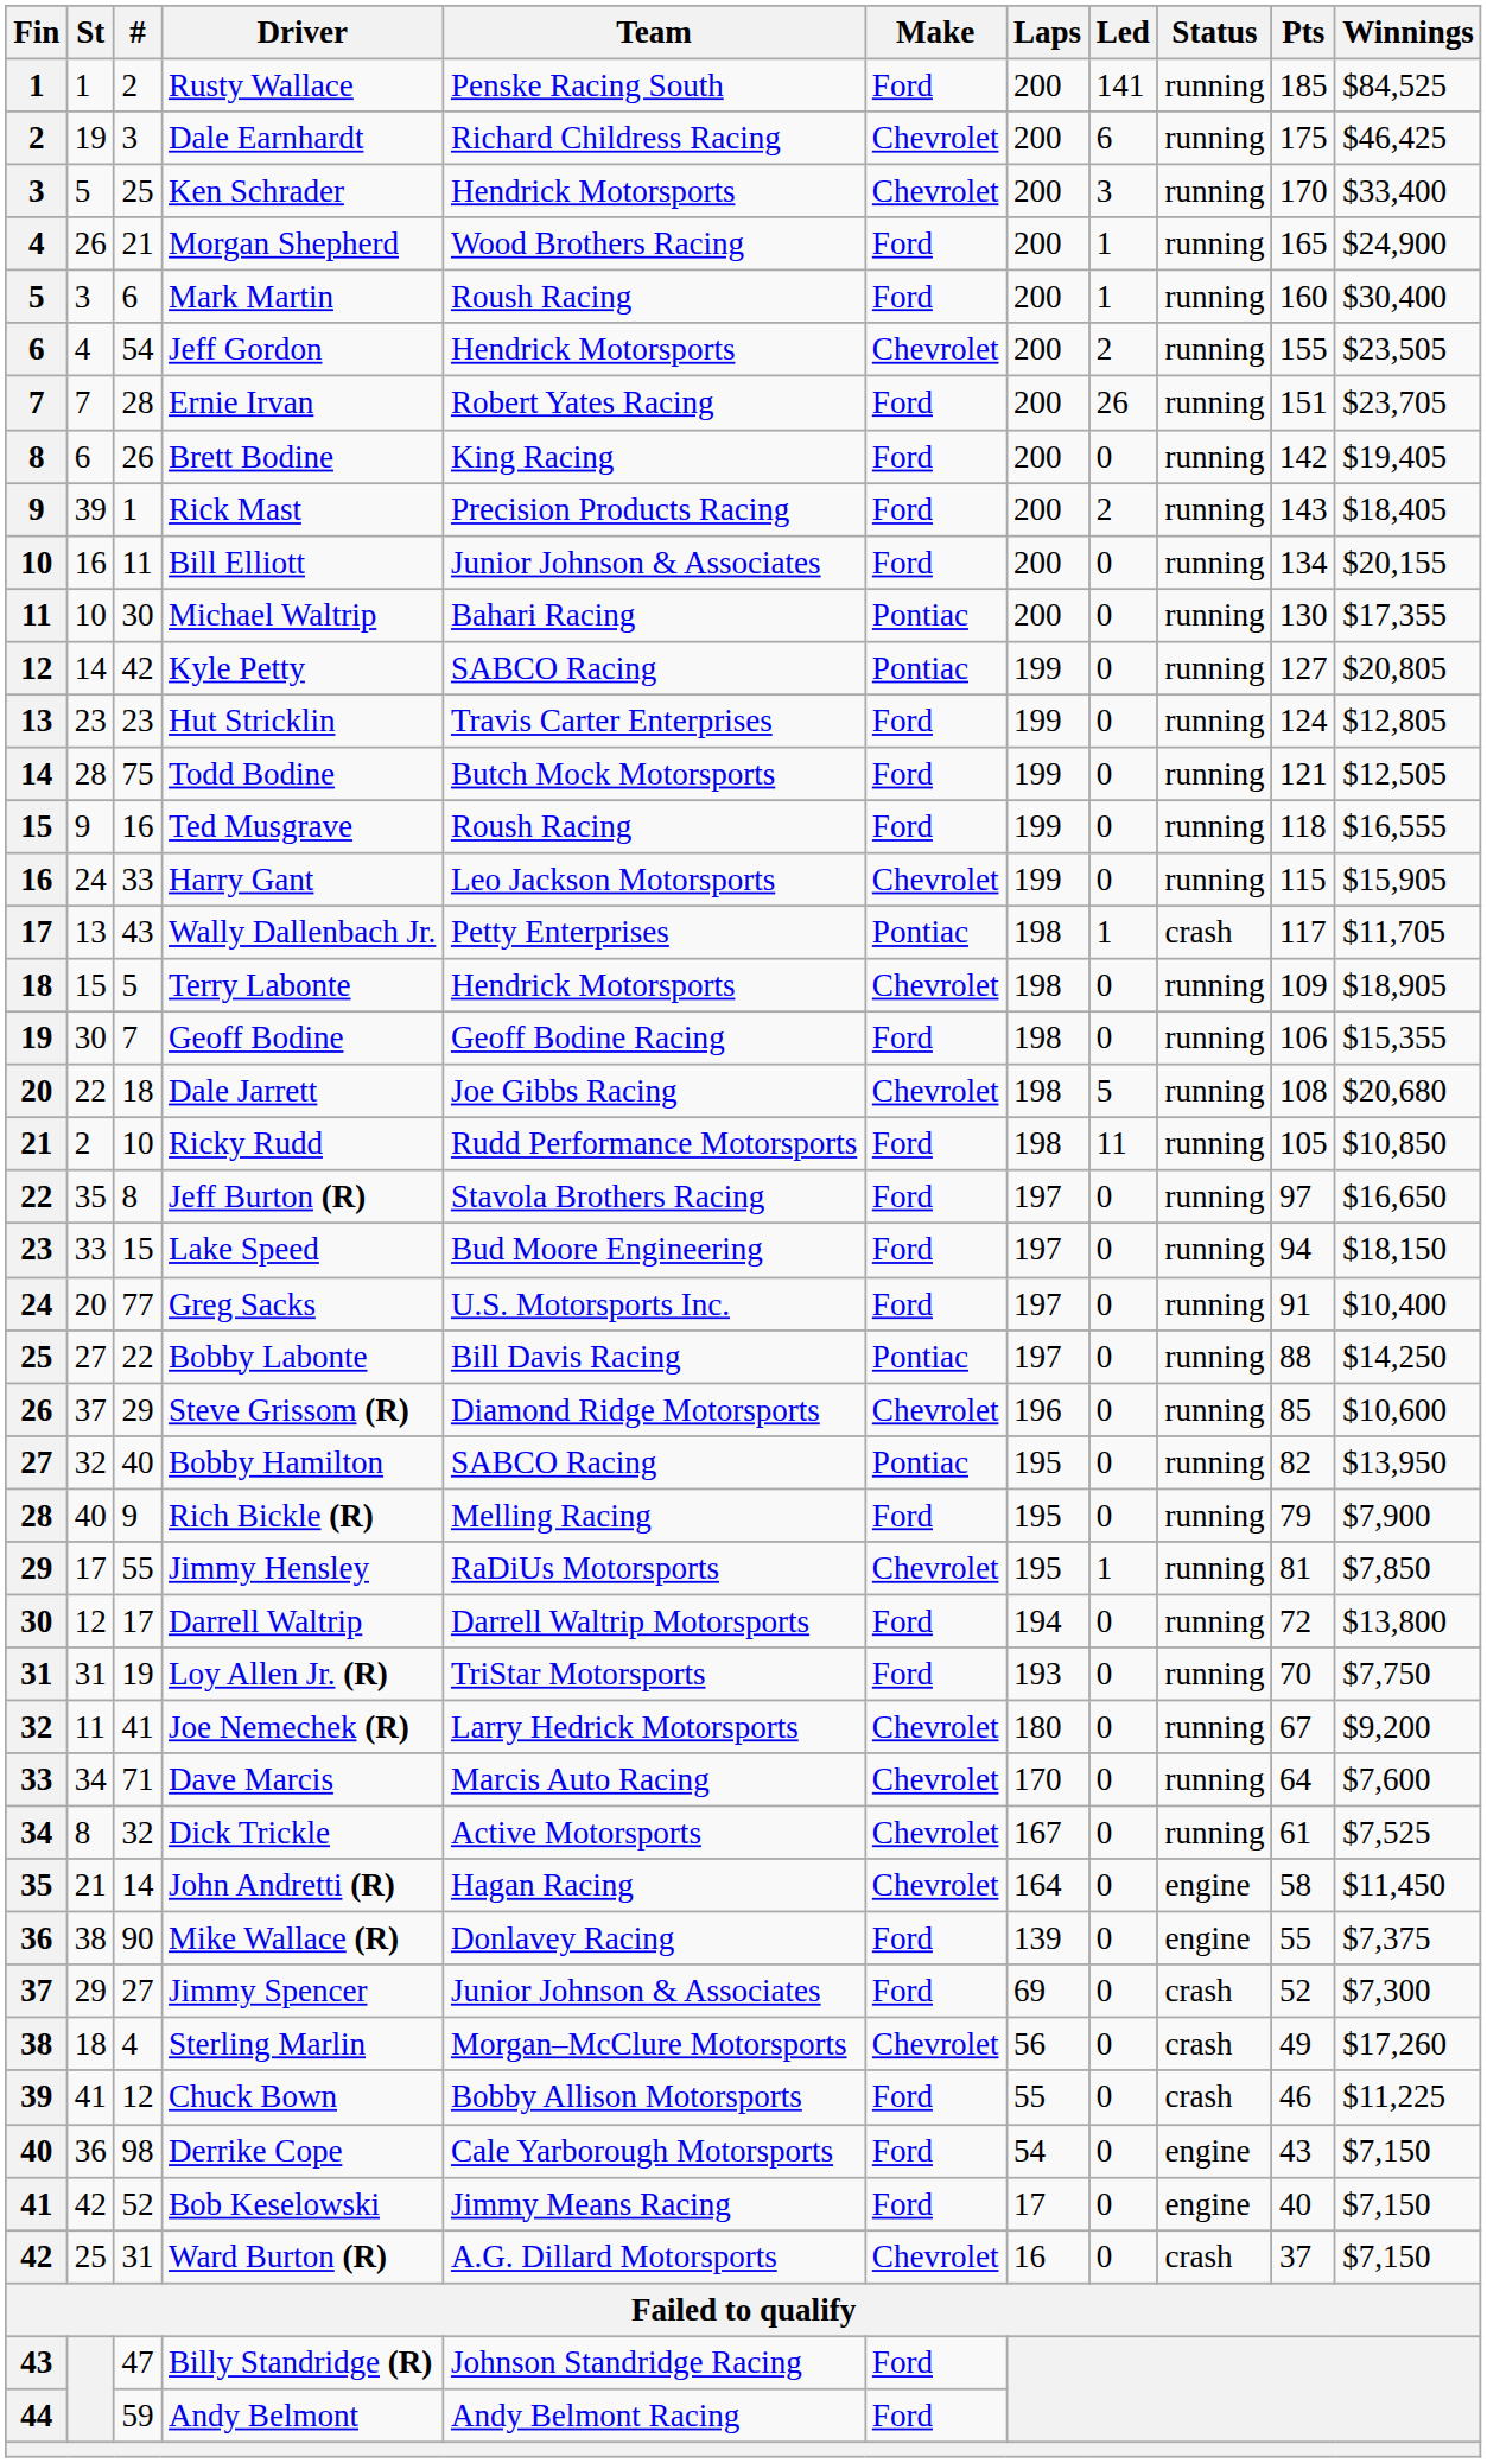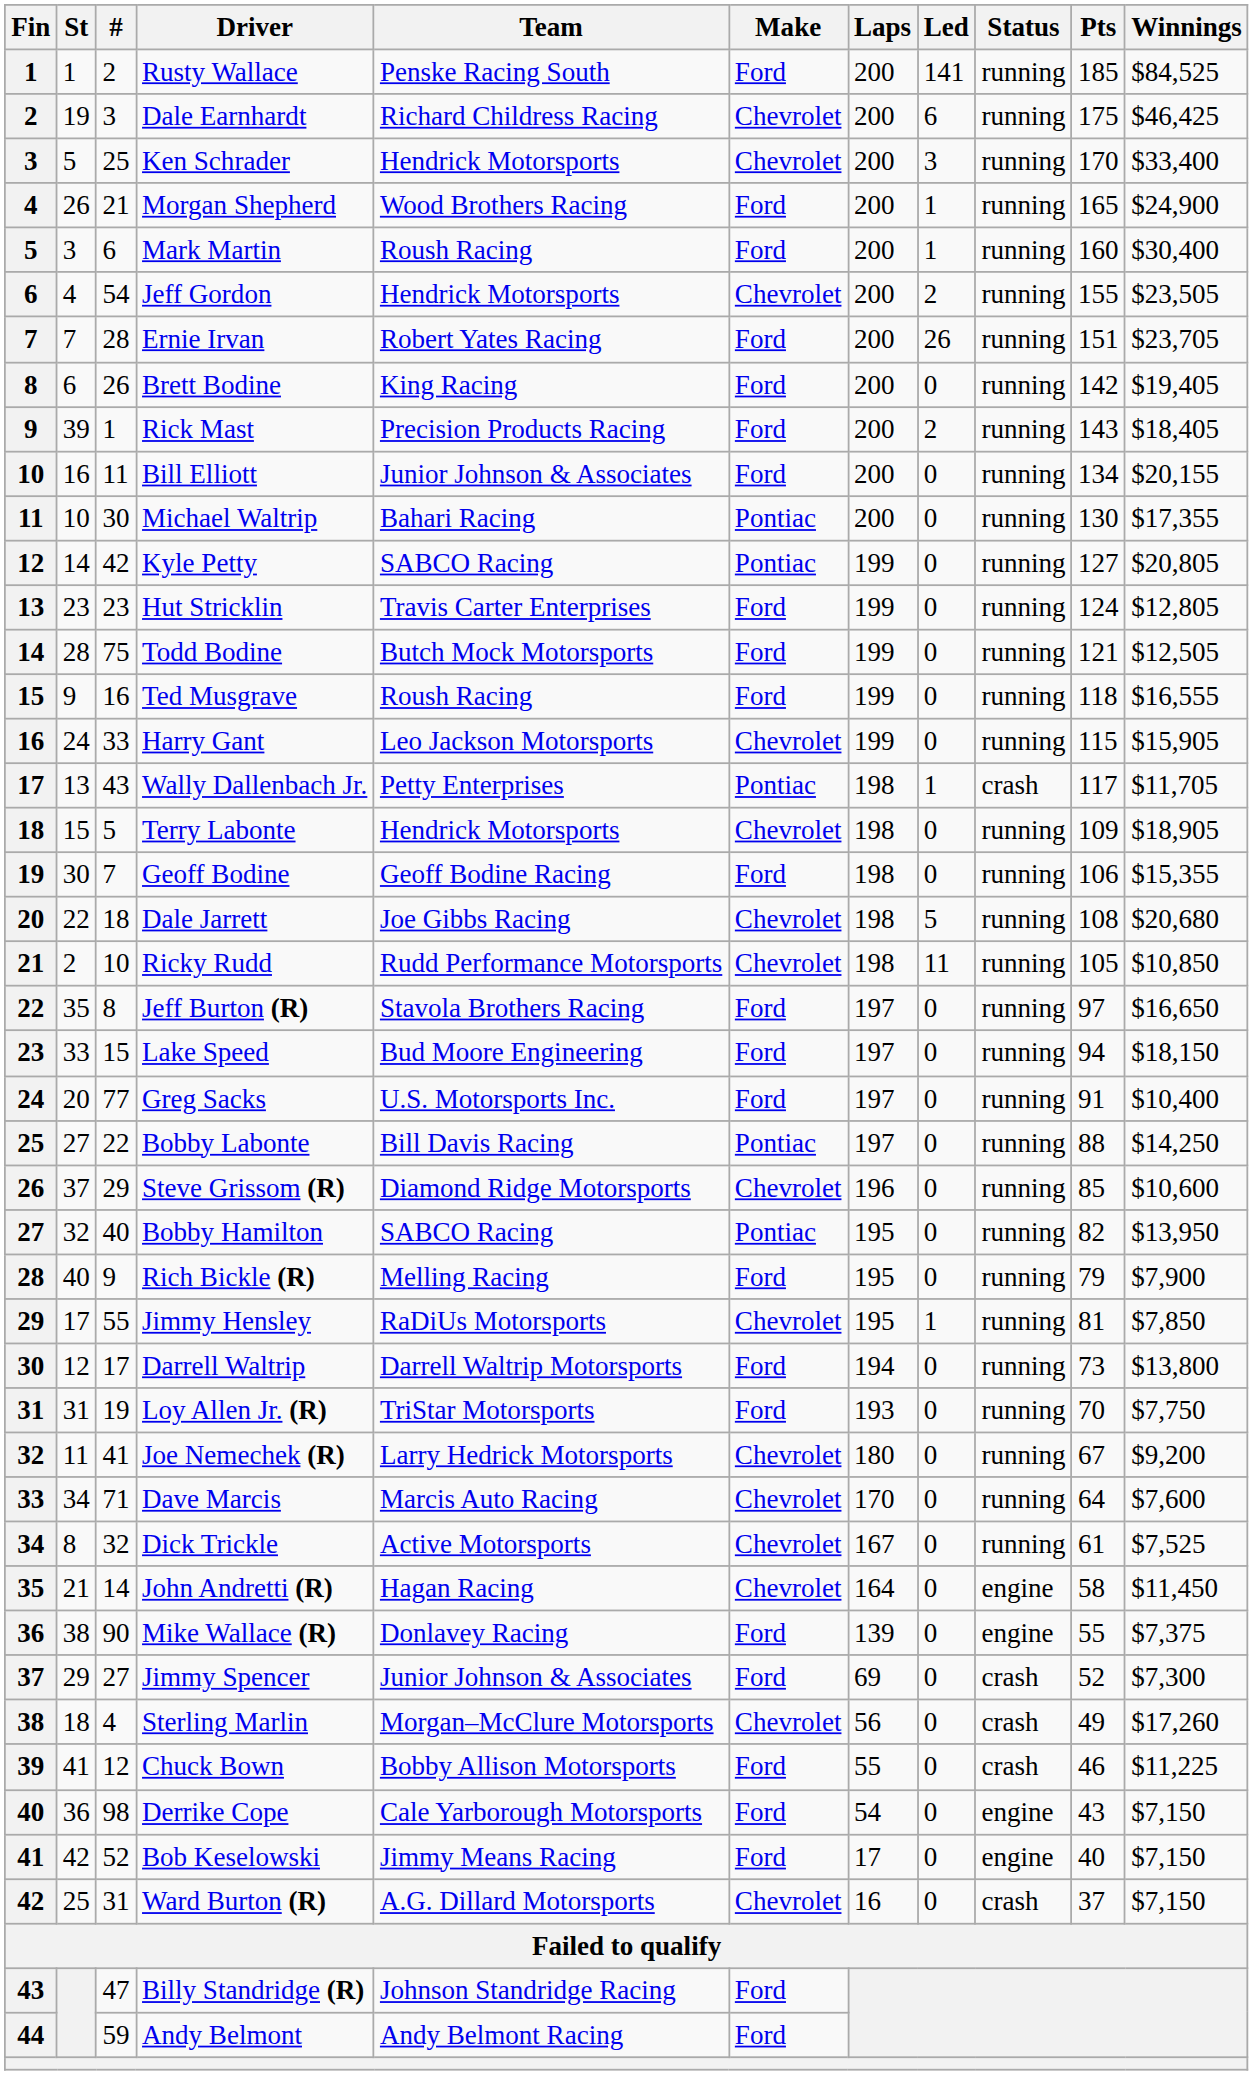Ricky Rudd | Make: Ford -> Chevrolet
Darrell Waltrip | Pts: 72 -> 73
